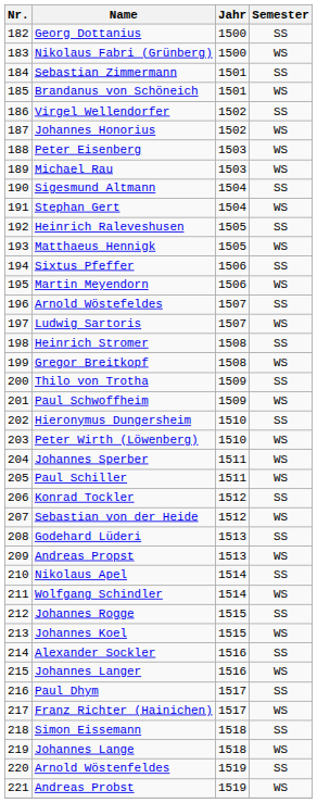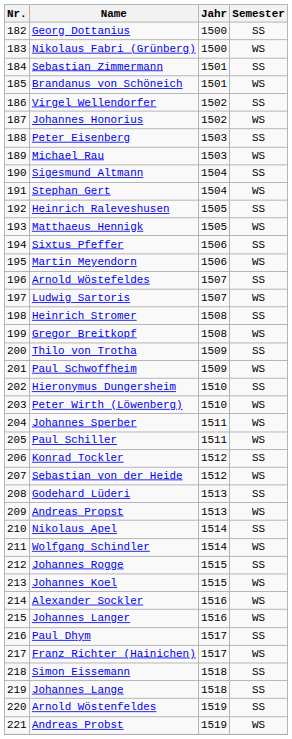Peter Eisenberg | Semester: WS -> SS
Alexander Sockler | Semester: SS -> WS
Johannes Lange | Semester: WS -> SS
